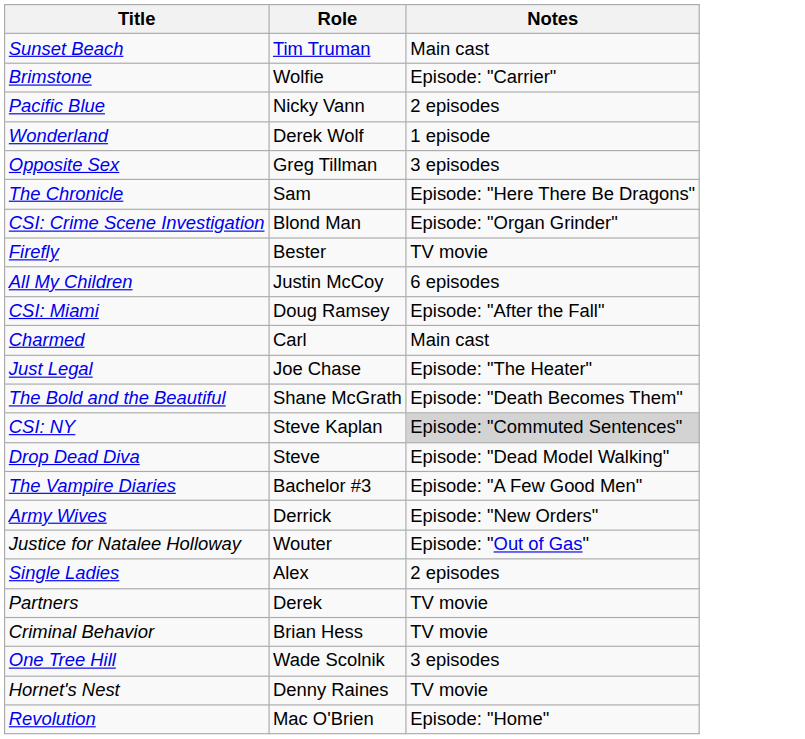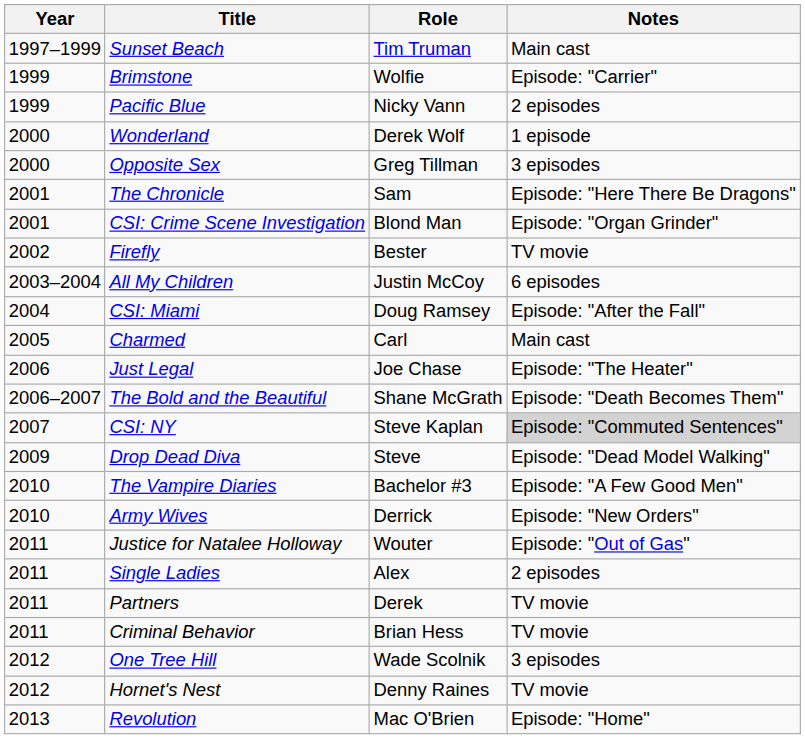+ column: Year | 1997–1999 | 1999 | 1999 | 2000 | 2000 | 2001 | 2001 | 2002 | 2003–2004 | 2004 | 2005 | 2006 | 2006–2007 | 2007 | 2009 | 2010 | 2010 | 2011 | 2011 | 2011 | 2011 | 2012 | 2012 | 2013
